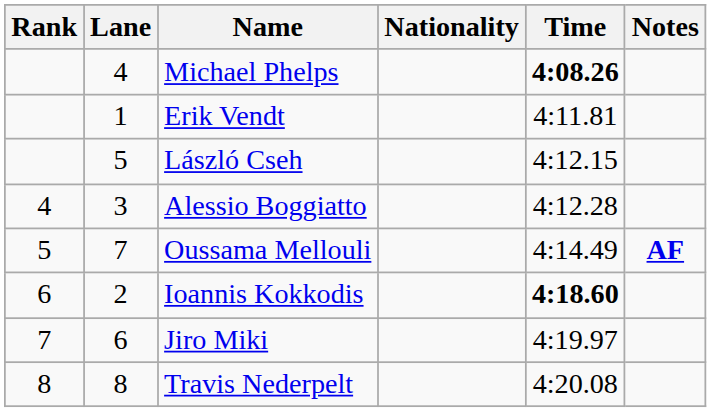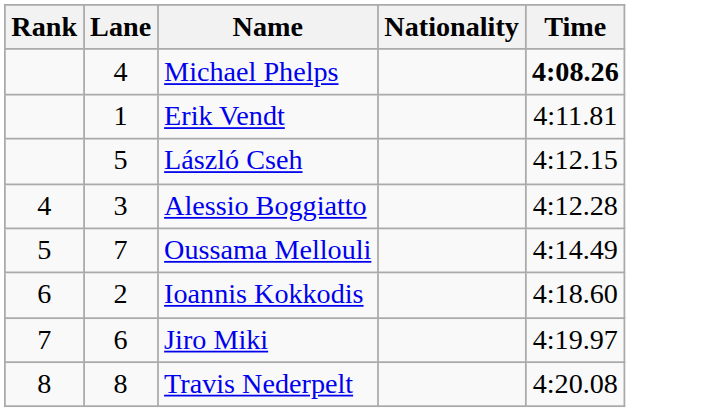- column: Notes | AF
Ioannis Kokkodis | Time: bold -> normal
